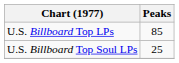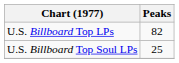U.S. Billboard Top LPs | Peaks: 85 -> 82
